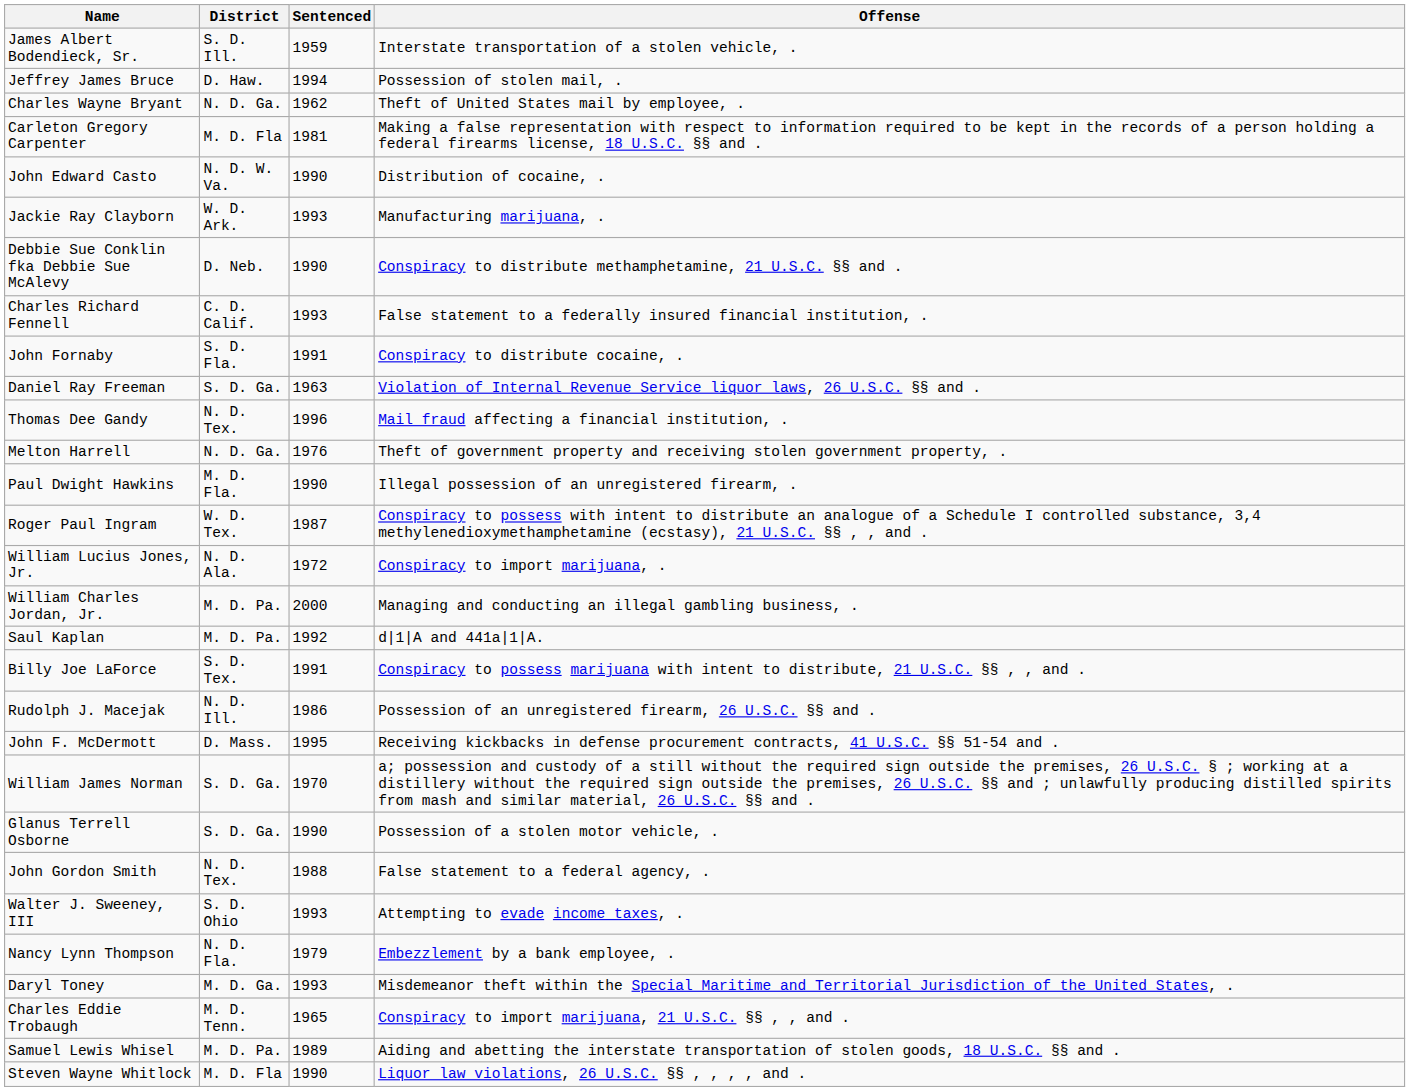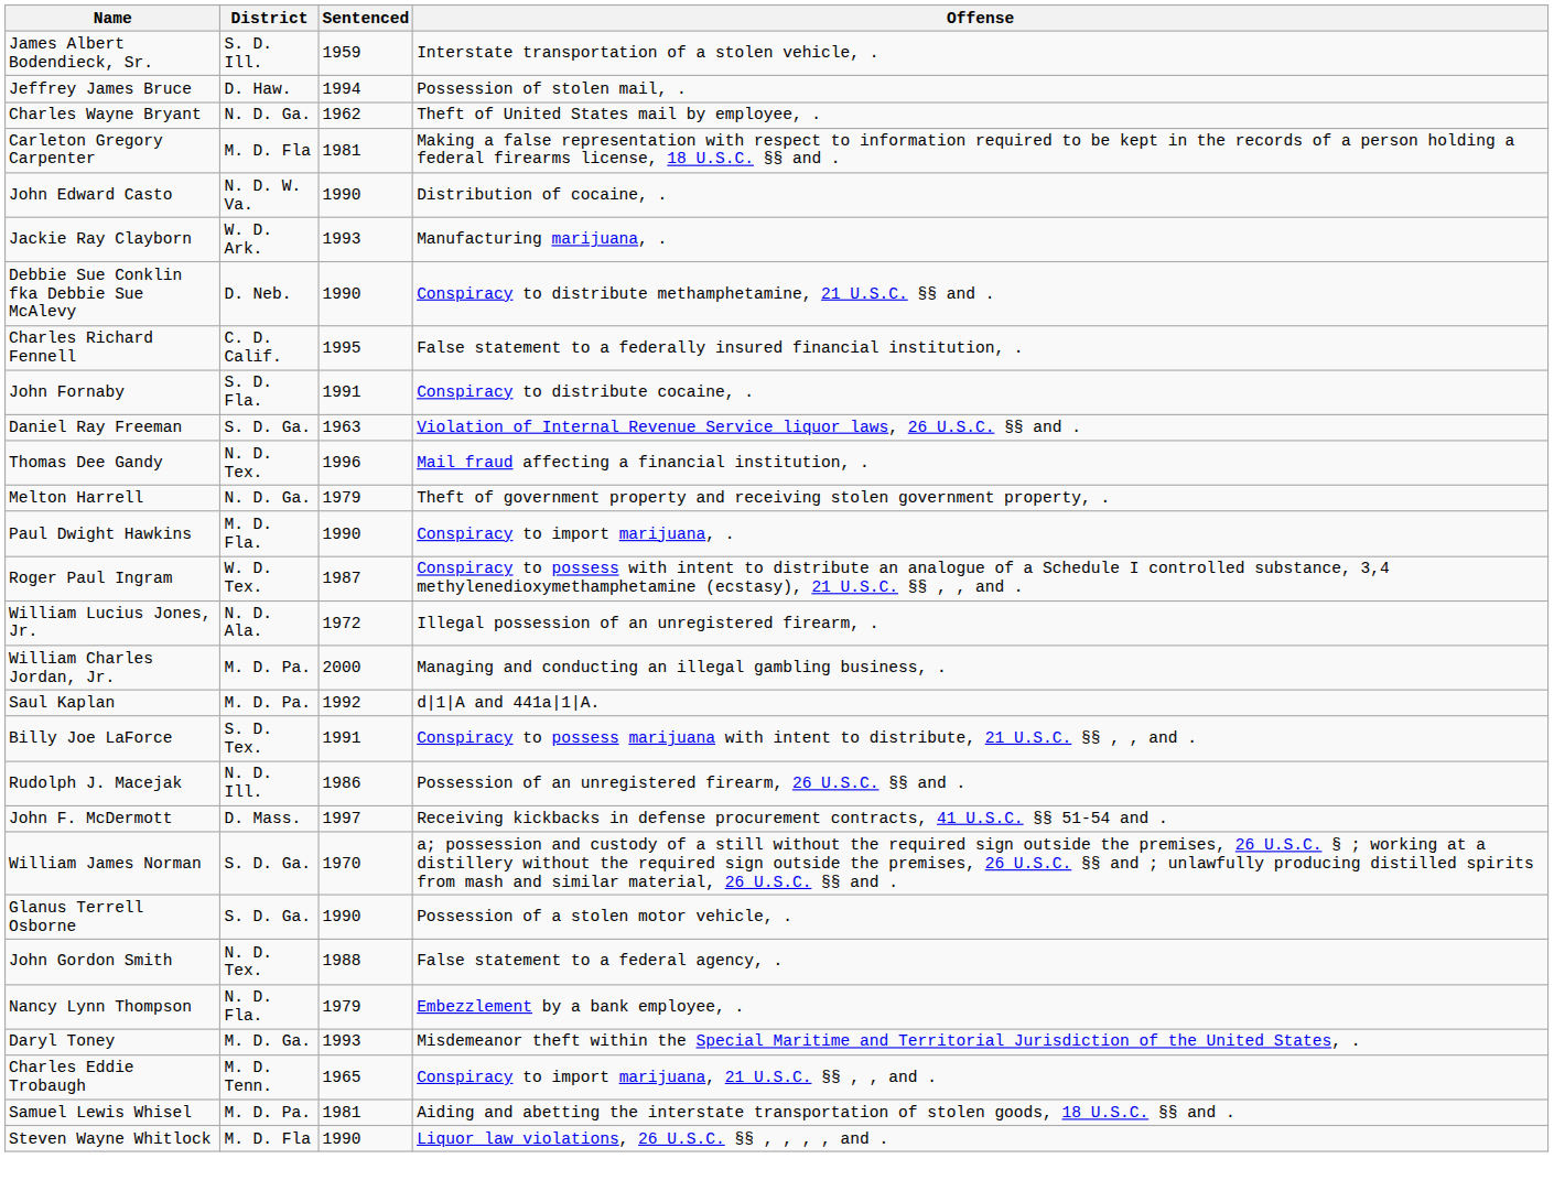Charles Richard Fennell | Sentenced: 1993 -> 1995
Melton Harrell | Sentenced: 1976 -> 1979
Paul Dwight Hawkins | Offense: Illegal possession of an unregistered firearm, . -> Conspiracy to import marijuana, .
William Lucius Jones, Jr. | Offense: Conspiracy to import marijuana, . -> Illegal possession of an unregistered firearm, .
John F. McDermott | Sentenced: 1995 -> 1997
- row: Walter J. Sweeney, III | S. D. Ohio | 1993 | Attempting to evade income taxes, .
Samuel Lewis Whisel | Sentenced: 1989 -> 1981
